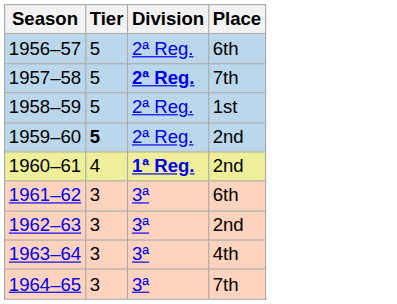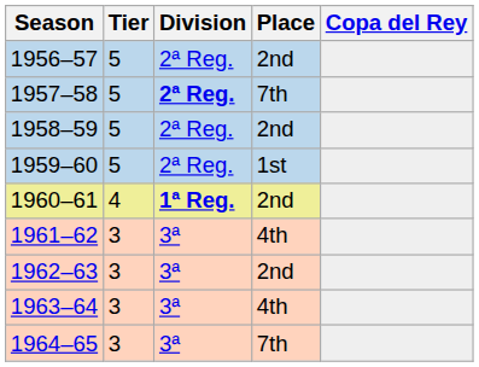+ column: Copa del Rey
1956–57 | Place: 6th -> 2nd
1958–59 | Place: 1st -> 2nd
1959–60 | Tier: bold -> normal
1959–60 | Place: 2nd -> 1st
1961–62 | Place: 6th -> 4th
